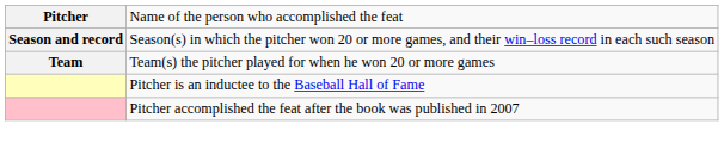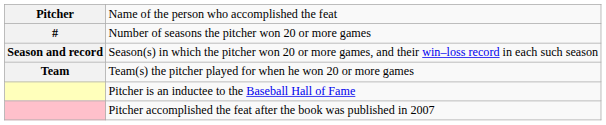+ row: # | Number of seasons the pitcher won 20 or more games
